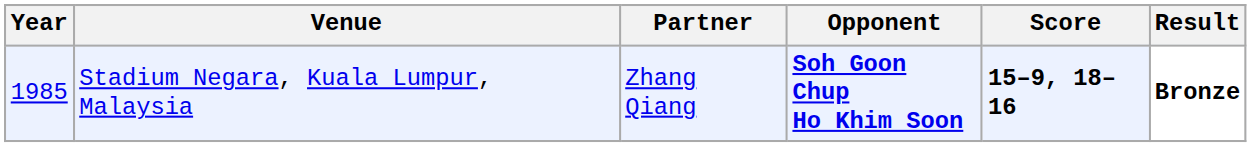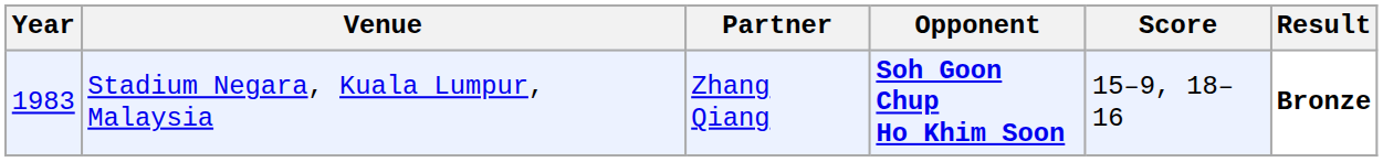Stadium Negara, Kuala Lumpur, Malaysia | Year: 1985 -> 1983
Stadium Negara, Kuala Lumpur, Malaysia | Score: bold -> normal
